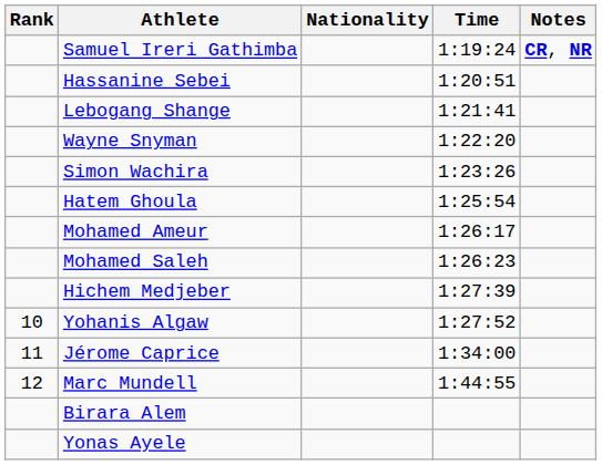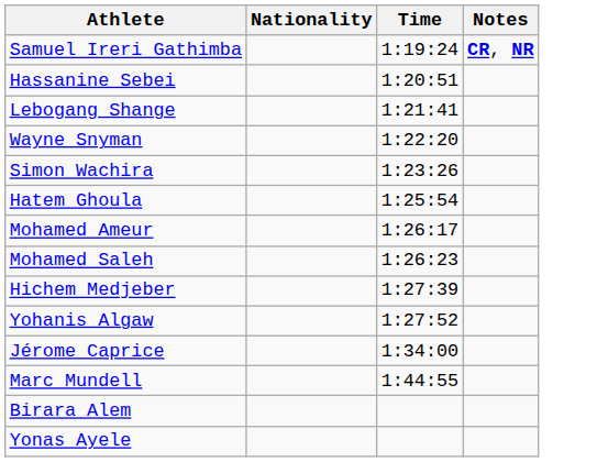- column: Rank | 10 | 11 | 12
